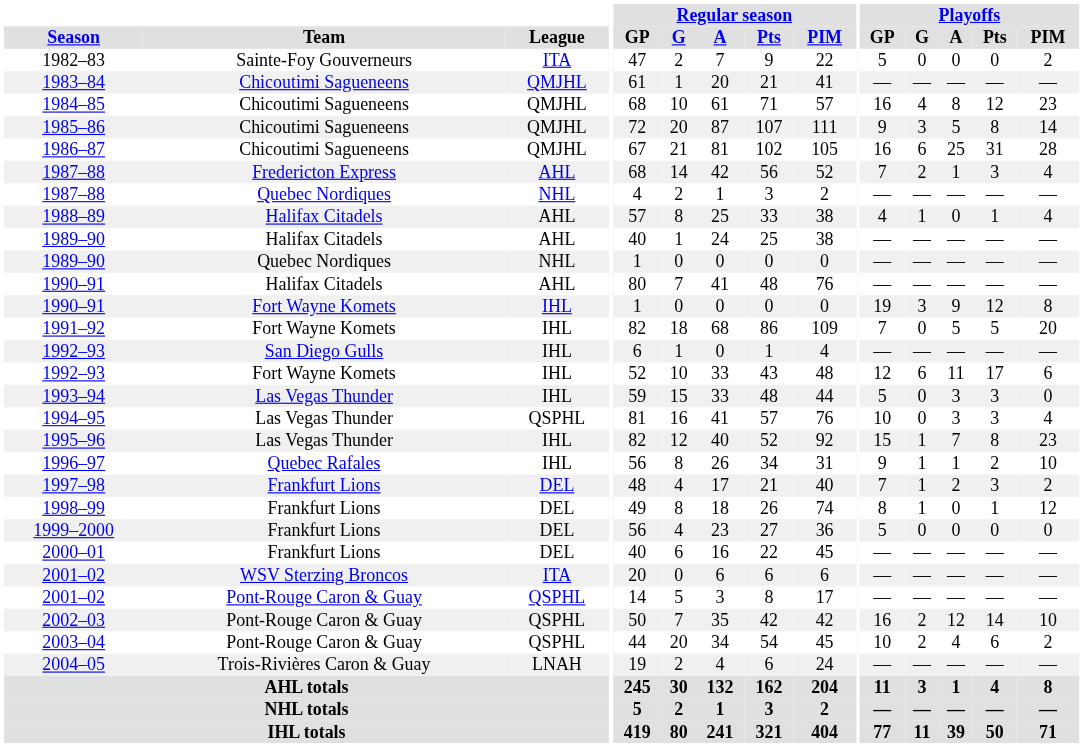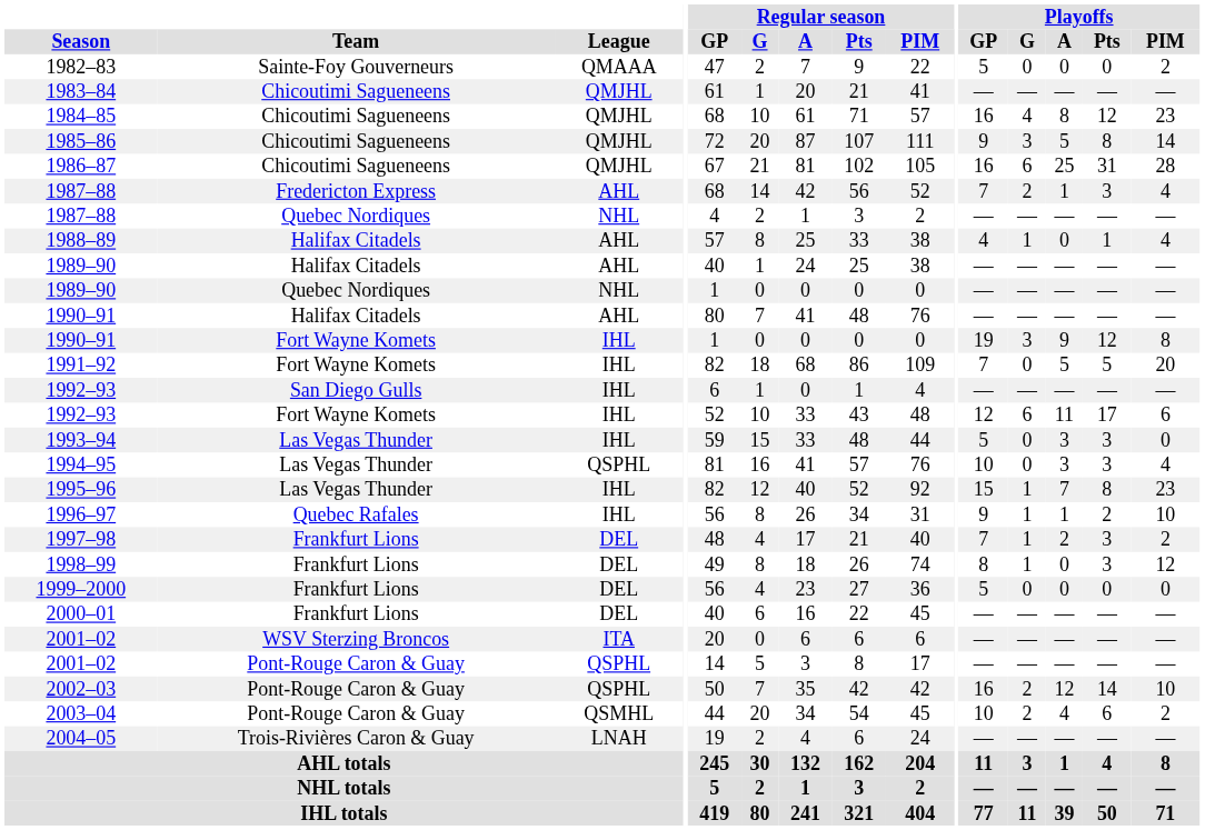1982–83 | League: ITA -> QMAAA
1998–99 | Playoffs / Pts: 1 -> 3
2003–04 | League: QSPHL -> QSMHL
